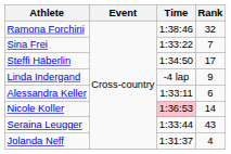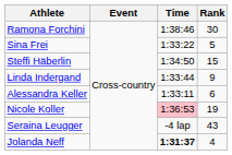Ramona Forchini | Rank: 32 -> 30
Sina Frei | Rank: 7 -> 5
Steffi Häberlin | Rank: 17 -> 15
Linda Indergand | Time: -4 lap -> 1:33:44
Nicole Koller | Rank: 14 -> 19
Seraina Leugger | Time: 1:33:44 -> -4 lap
Jolanda Neff | Time: normal -> bold
